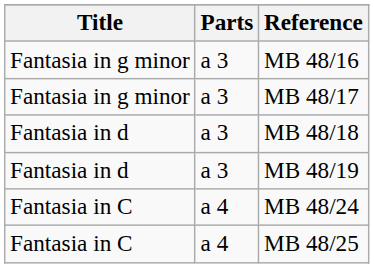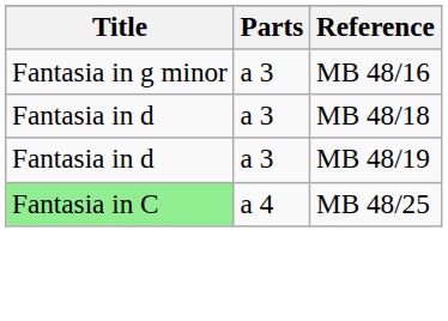- row: Fantasia in g minor | a 3 | MB 48/17
- row: Fantasia in C | a 4 | MB 48/24
MB 48/25 | Title: no background -> lightgreen background
